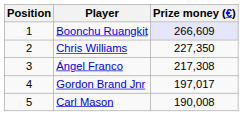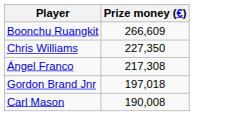- column: Position | 1 | 2 | 3 | 4 | 5
Boonchu Ruangkit | Prize money (€): lavender background -> no background
Gordon Brand Jnr | Prize money (€): 197,017 -> 197,018
